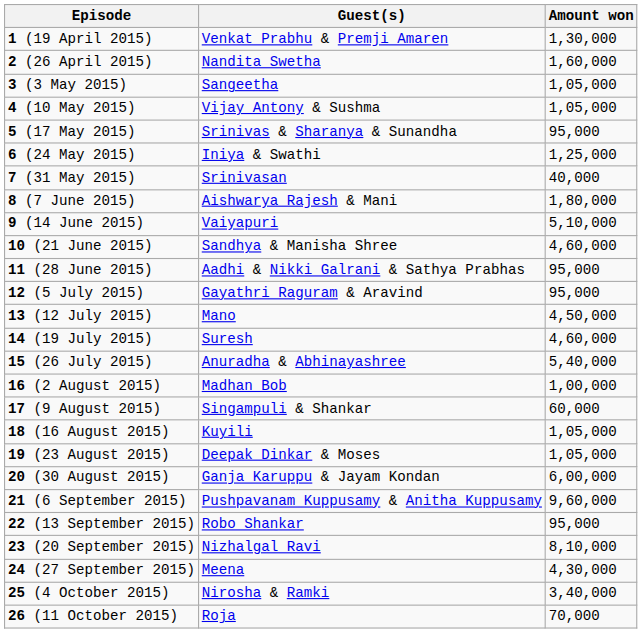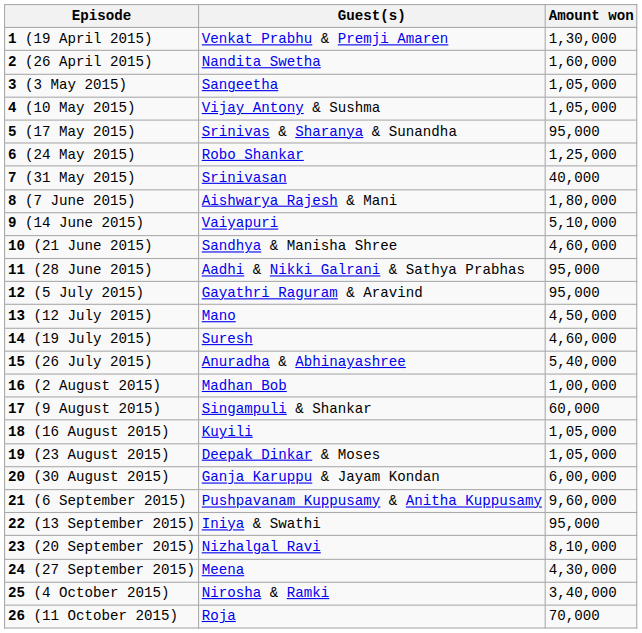6 (24 May 2015) | Guest(s): Iniya & Swathi -> Robo Shankar
22 (13 September 2015) | Guest(s): Robo Shankar -> Iniya & Swathi
